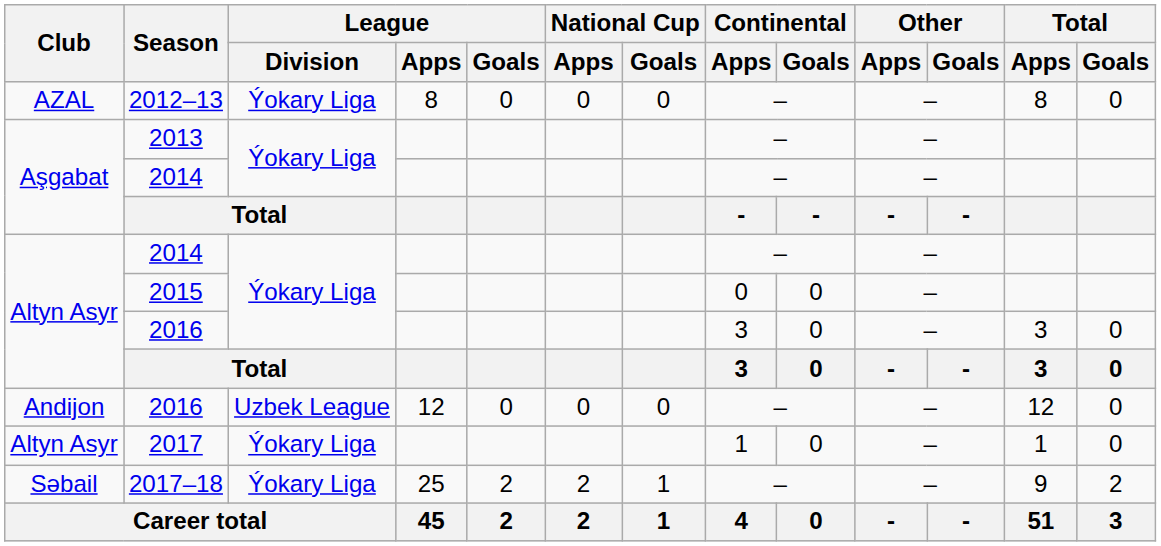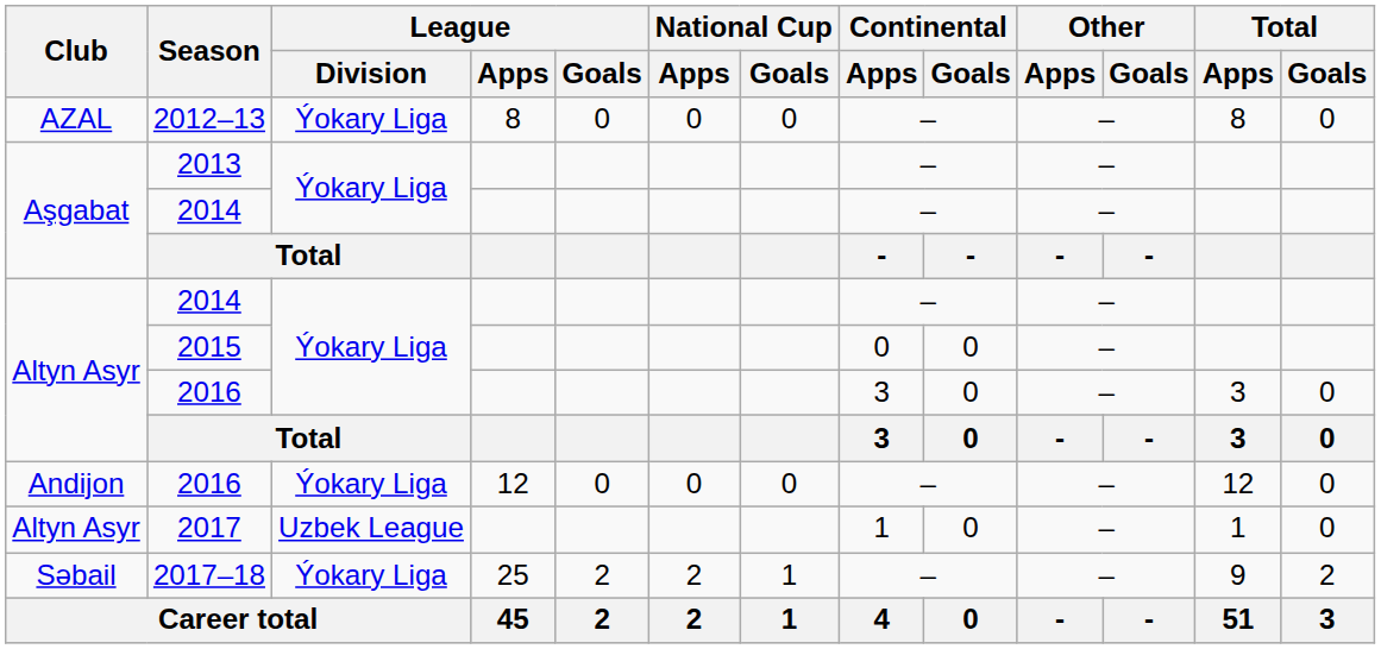Andijon / 2016 | League / Division: Uzbek League -> Ýokary Liga
2017 | League / Division: Ýokary Liga -> Uzbek League
